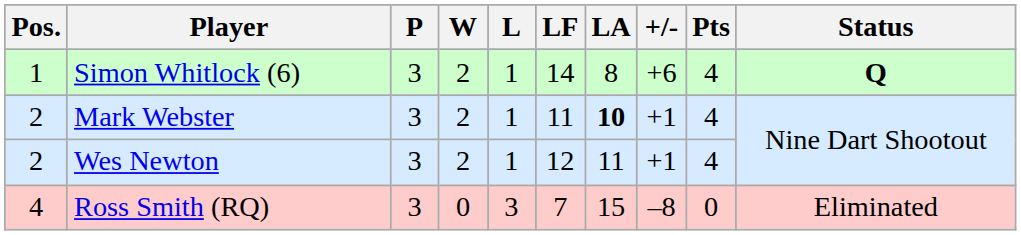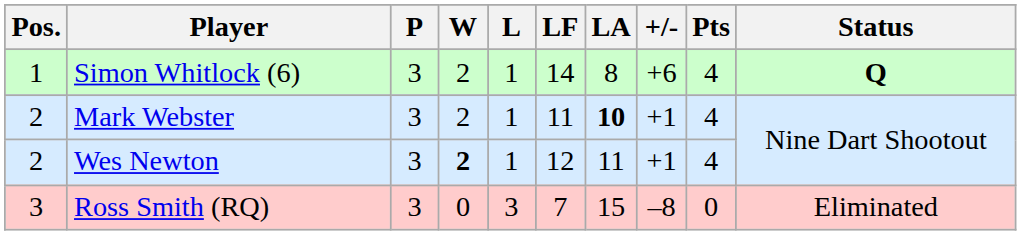Wes Newton | W: normal -> bold
Ross Smith (RQ) | Pos.: 4 -> 3
